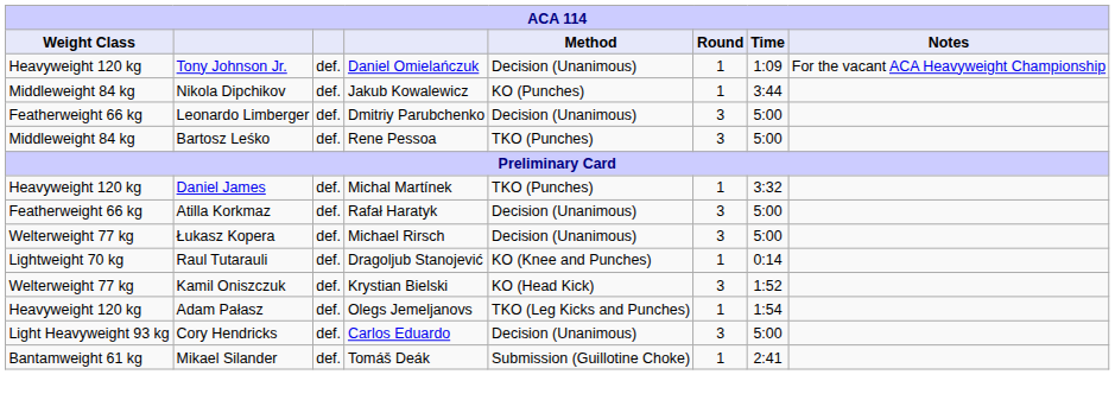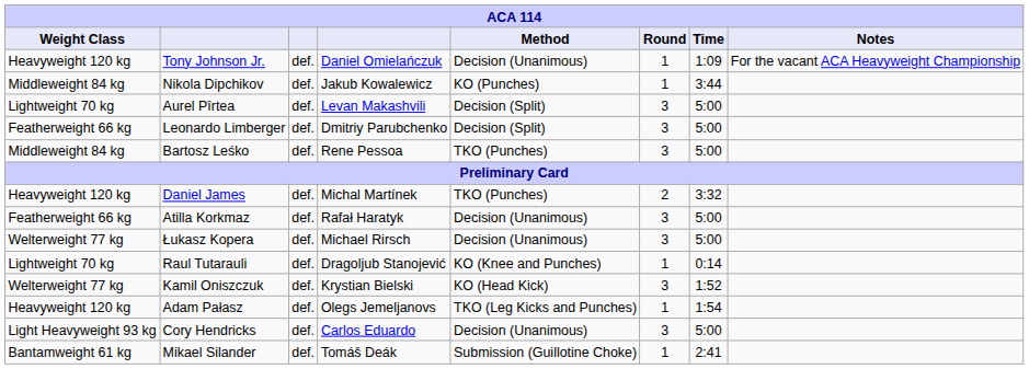+ row: Lightweight 70 kg | Aurel Pîrtea | def. | Levan Makashvili | Decision (Split) | 3 | 5:00
Leonardo Limberger | Method: Decision (Unanimous) -> Decision (Split)
Daniel James | Round: 1 -> 2
